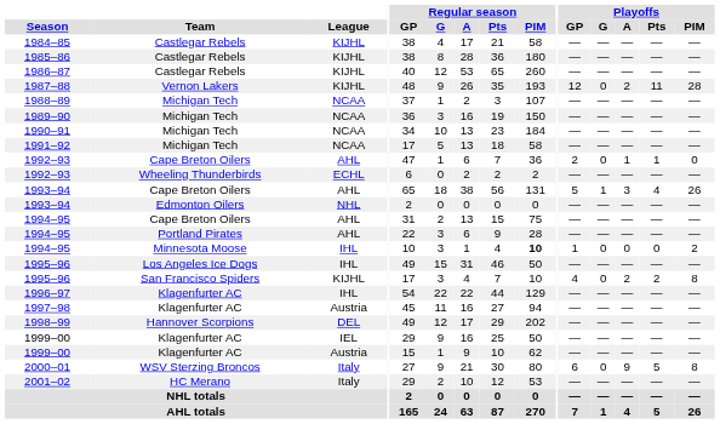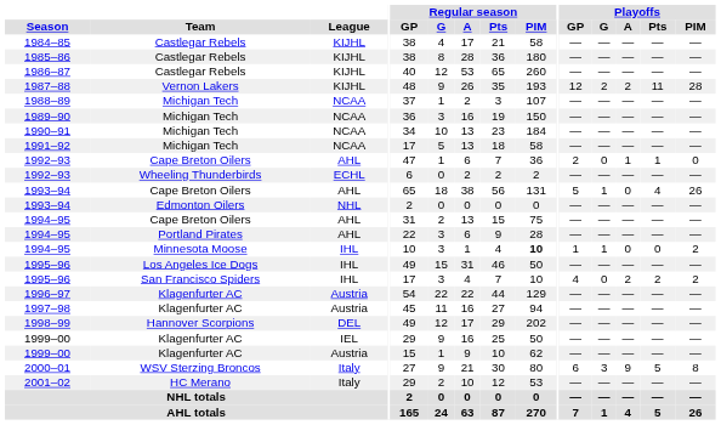1987–88 | Playoffs / G: 0 -> 2
1993–94 / Cape Breton Oilers | Playoffs / A: 3 -> 0
1994–95 / Minnesota Moose | Playoffs / G: 0 -> 1
1995–96 / San Francisco Spiders | League: KIJHL -> IHL
1995–96 / San Francisco Spiders | Playoffs / PIM: 8 -> 2
1996–97 | League: IHL -> Austria
2000–01 | Playoffs / G: 0 -> 3
